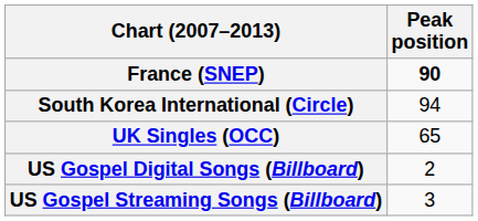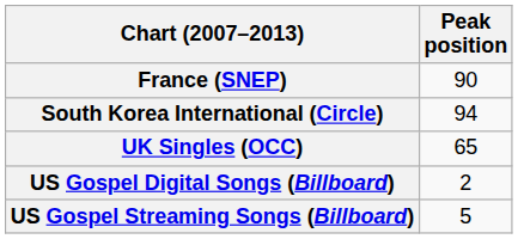France (SNEP) | Peak position: bold -> normal
US Gospel Streaming Songs (Billboard) | Peak position: 3 -> 5
